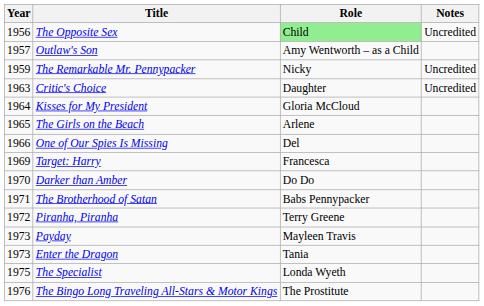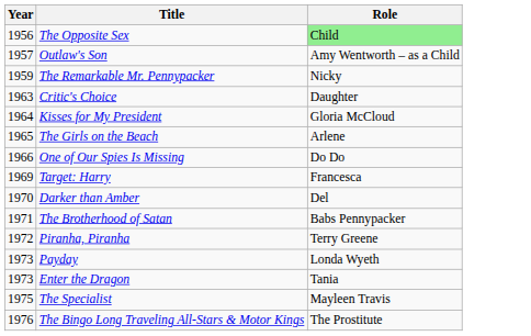- column: Notes | Uncredited | Uncredited | Uncredited
One of Our Spies Is Missing | Role: Del -> Do Do
Darker than Amber | Role: Do Do -> Del
Payday | Role: Mayleen Travis -> Londa Wyeth
The Specialist | Role: Londa Wyeth -> Mayleen Travis
